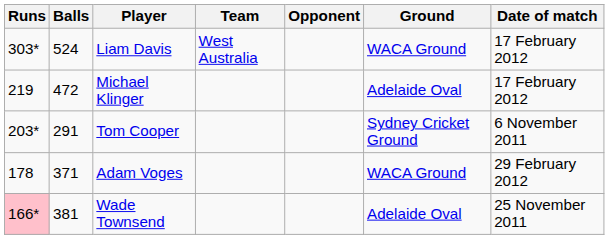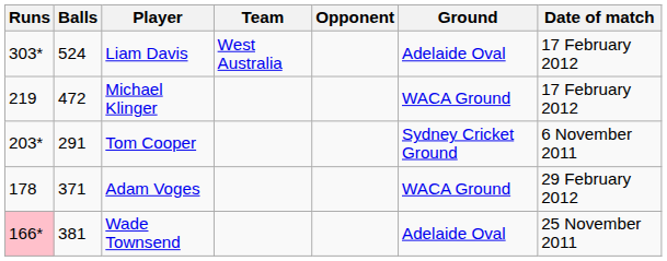Liam Davis | Ground: WACA Ground -> Adelaide Oval
Michael Klinger | Ground: Adelaide Oval -> WACA Ground
